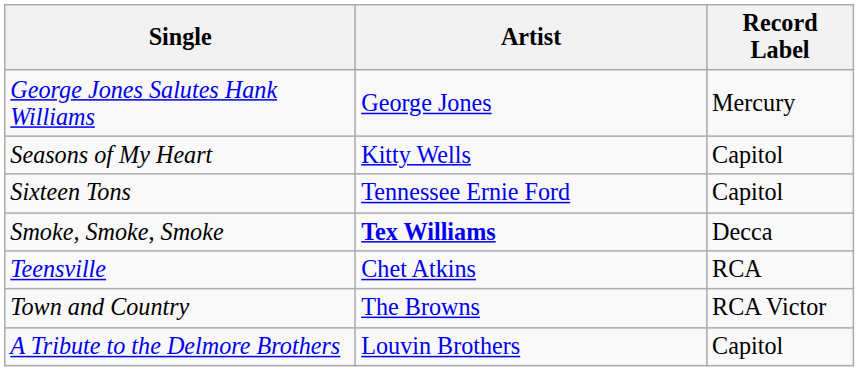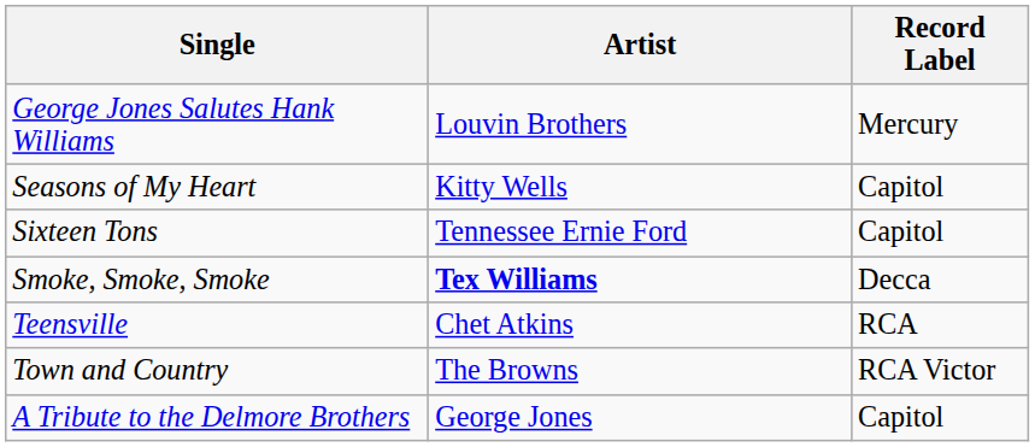George Jones Salutes Hank Williams | Artist: George Jones -> Louvin Brothers
A Tribute to the Delmore Brothers | Artist: Louvin Brothers -> George Jones
